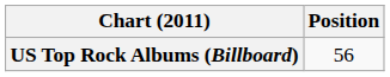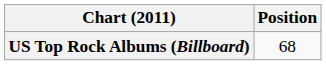US Top Rock Albums (Billboard) | Position: 56 -> 68
